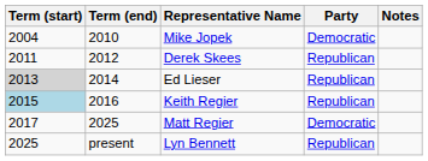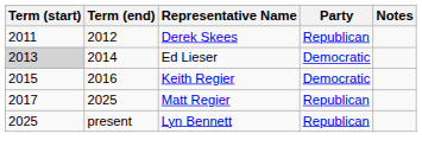- row: 2004 | 2010 | Mike Jopek | Democratic
Ed Lieser | Party: Republican -> Democratic
Keith Regier | Term (start): lightblue background -> no background
Keith Regier | Party: Republican -> Democratic
Matt Regier | Party: Democratic -> Republican
